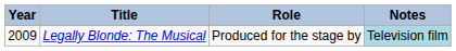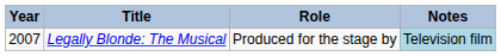Legally Blonde: The Musical | Year: 2009 -> 2007
